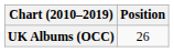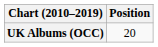UK Albums (OCC) | Position: 26 -> 20
